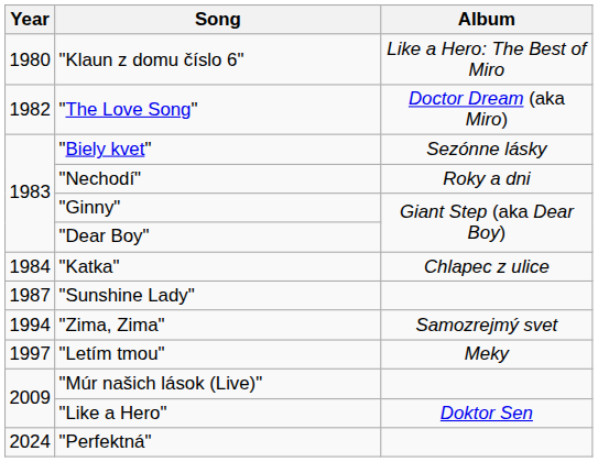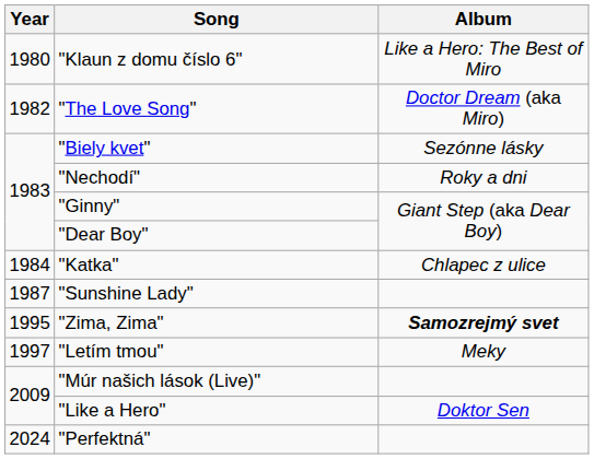"Zima, Zima" | Year: 1994 -> 1995
"Zima, Zima" | Album: normal -> bold
